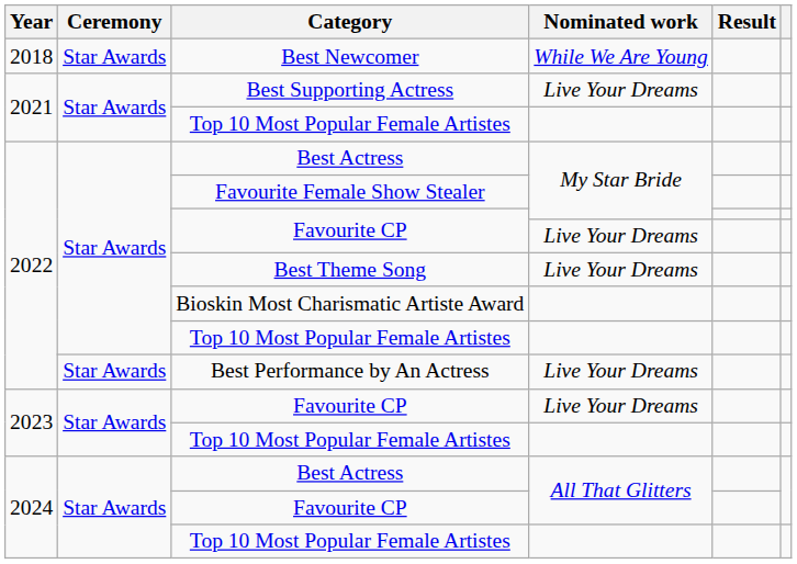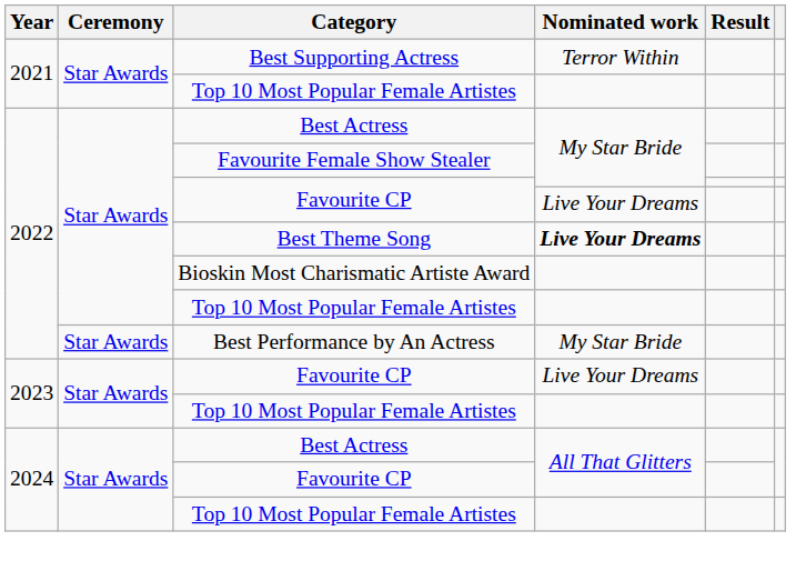- row: 2018 | Star Awards | Best Newcomer | While We Are Young
Best Supporting Actress | Nominated work: Live Your Dreams -> Terror Within
Best Theme Song | Nominated work: normal -> bold
Best Performance by An Actress | Nominated work: Live Your Dreams -> My Star Bride
